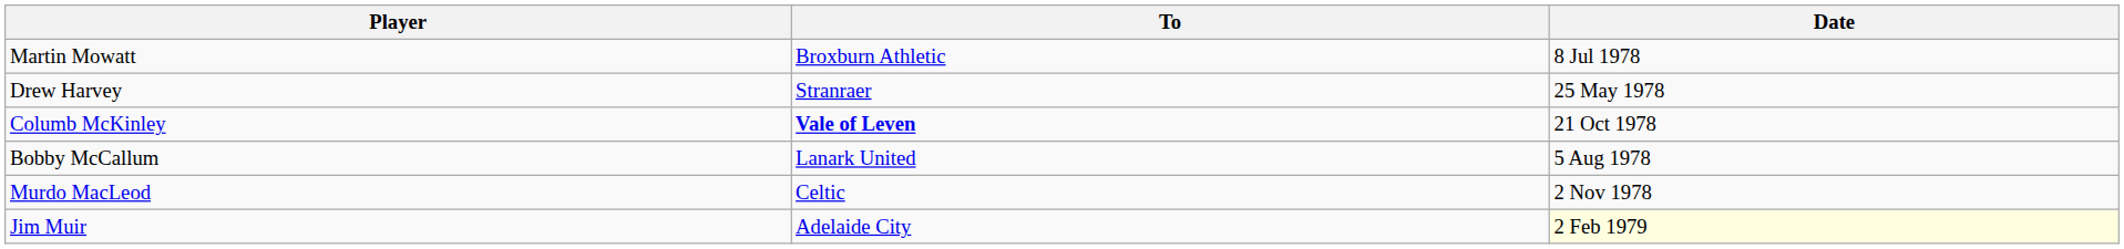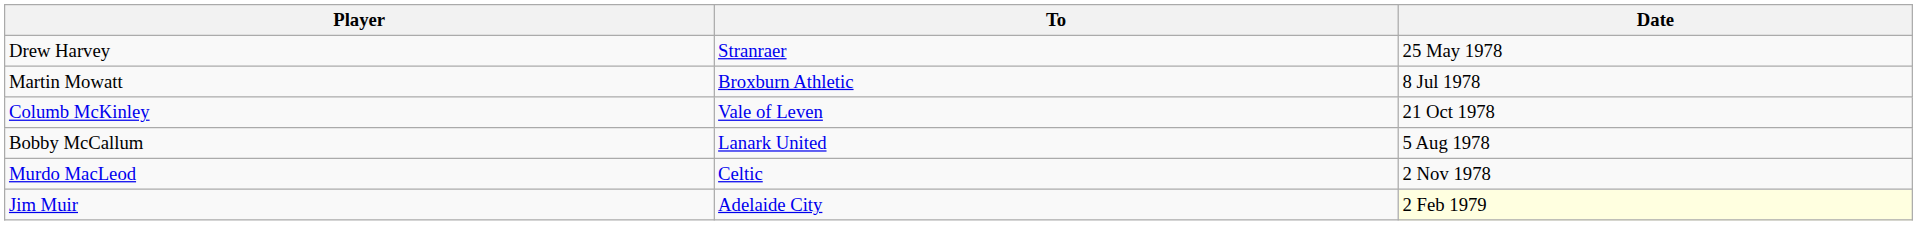rows swapped: Drew Harvey <-> Martin Mowatt
Columb McKinley | To: bold -> normal
